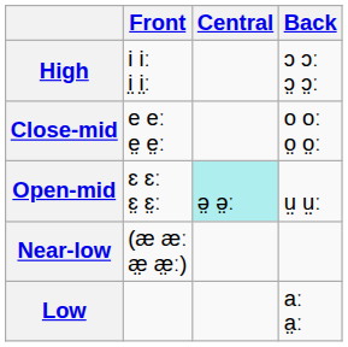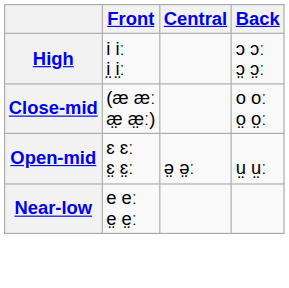Close-mid | Front: e eː e̤ e̤ː -> (æ æː æ̤ æ̤ː)
Open-mid | Central: paleturquoise background -> no background
Near-low | Front: (æ æː æ̤ æ̤ː) -> e eː e̤ e̤ː
- row: Low | aː a̤ː
